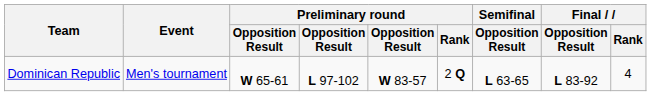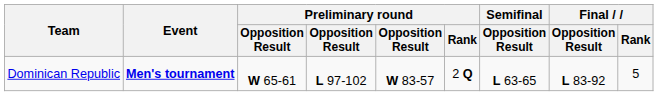Dominican Republic | Event: normal -> bold
Dominican Republic | Final / Rank: 4 -> 5
